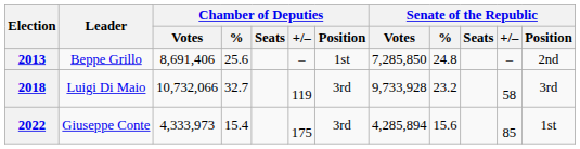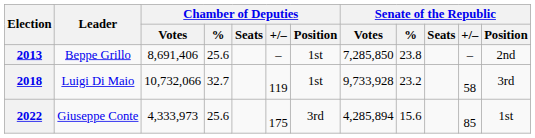2013 | Senate of the Republic / %: 24.8 -> 23.8
2018 | Chamber of Deputies / Position: 3rd -> 1st
2022 | Chamber of Deputies / %: 15.4 -> 25.6
